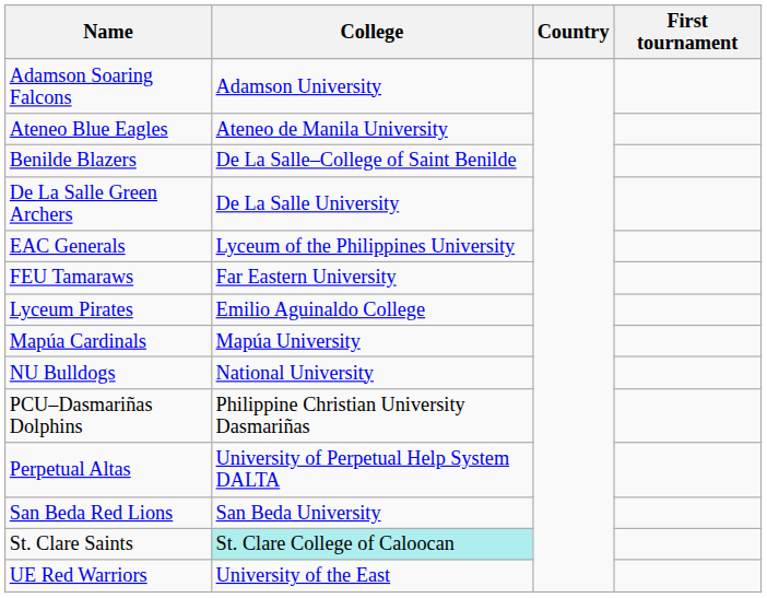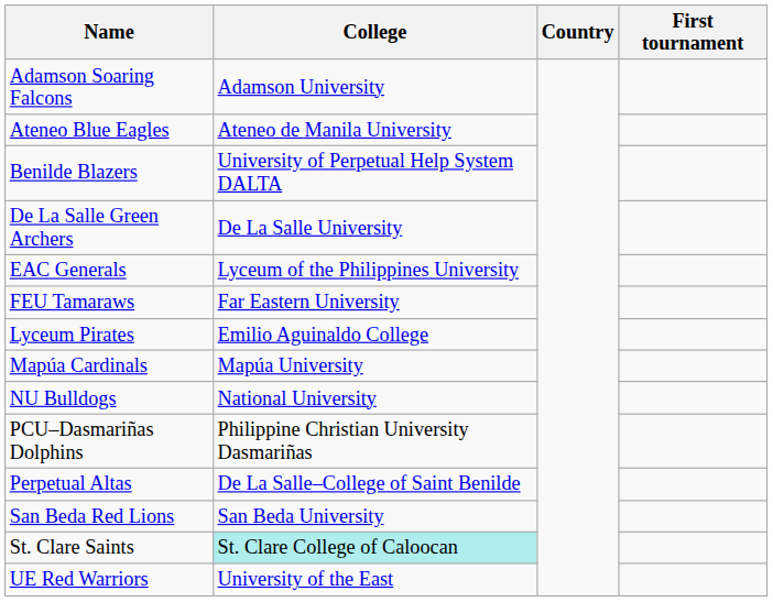Benilde Blazers | College: De La Salle–College of Saint Benilde -> University of Perpetual Help System DALTA
Perpetual Altas | College: University of Perpetual Help System DALTA -> De La Salle–College of Saint Benilde
